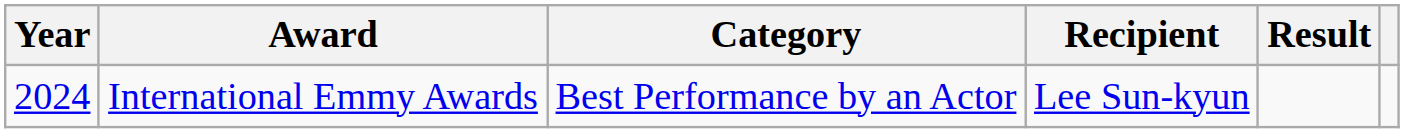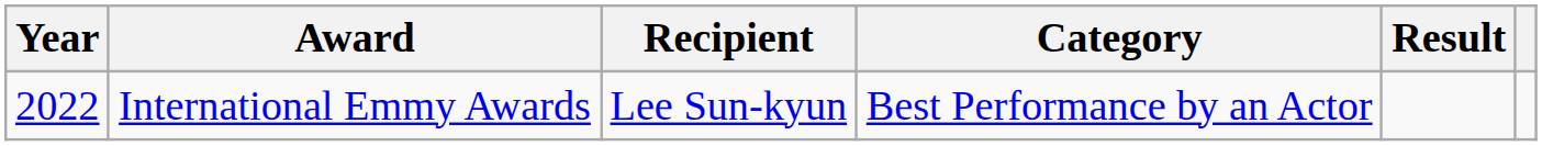columns swapped: Category <-> Recipient
International Emmy Awards | Year: 2024 -> 2022
